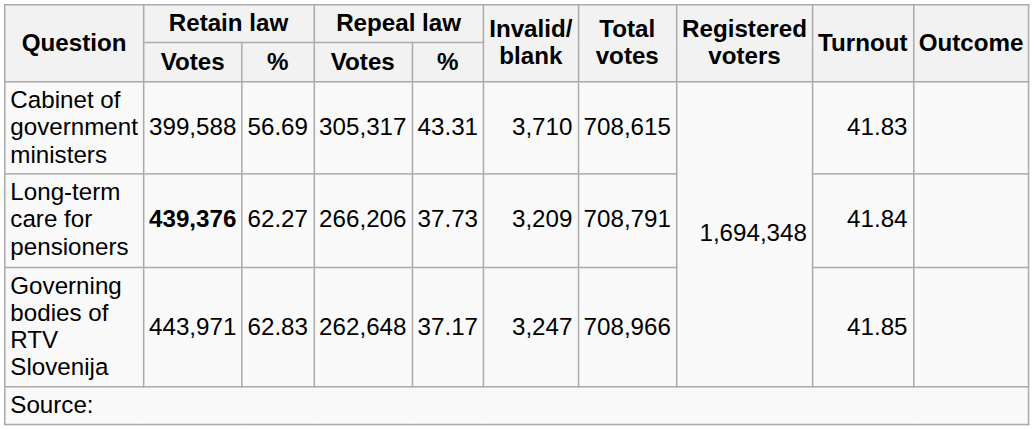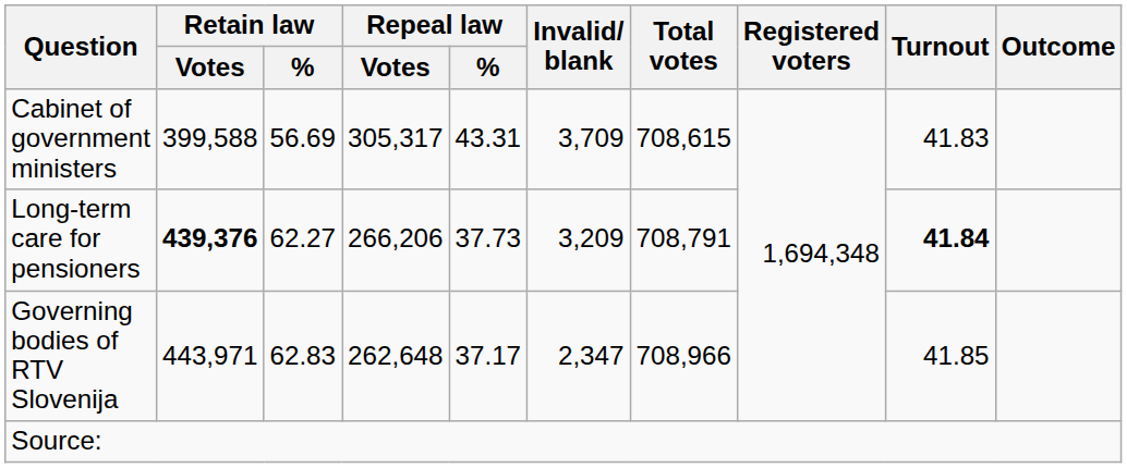Cabinet of government ministers | Invalid/ blank: 3,710 -> 3,709
Long-term care for pensioners | Turnout: normal -> bold
Governing bodies of RTV Slovenija | Invalid/ blank: 3,247 -> 2,347
